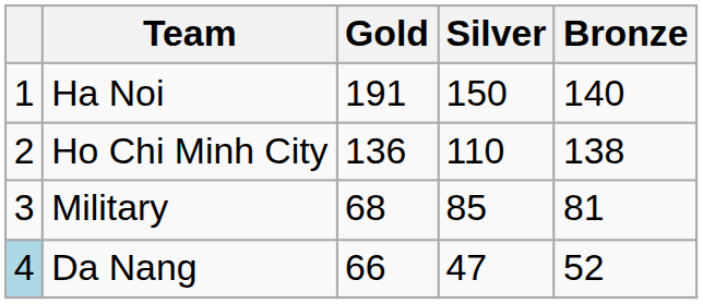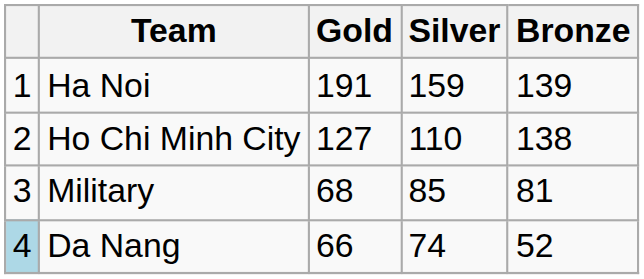Ha Noi | Silver: 150 -> 159
Ha Noi | Bronze: 140 -> 139
Ho Chi Minh City | Gold: 136 -> 127
Da Nang | Silver: 47 -> 74
